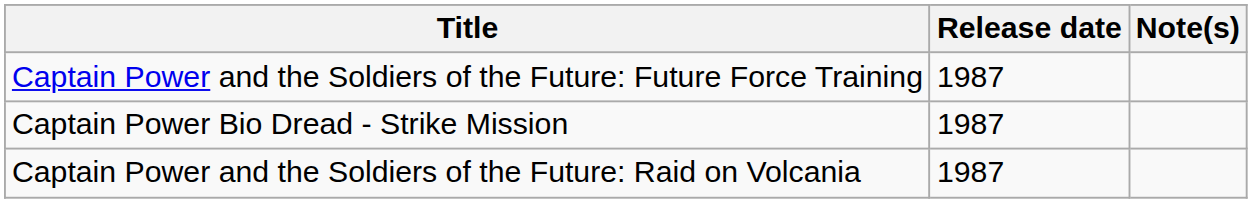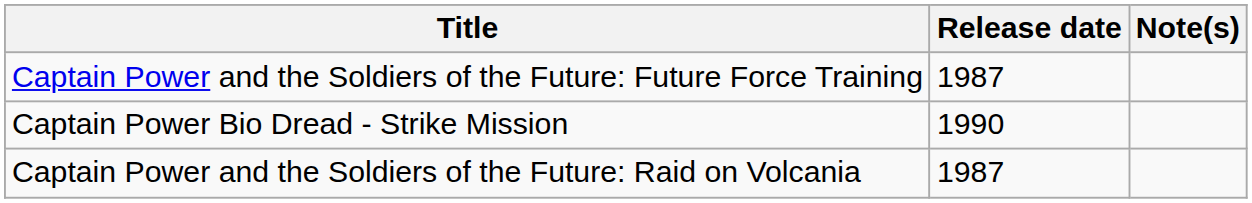Captain Power Bio Dread - Strike Mission | Release date: 1987 -> 1990
